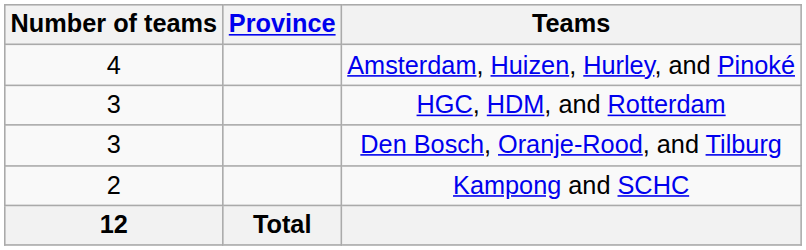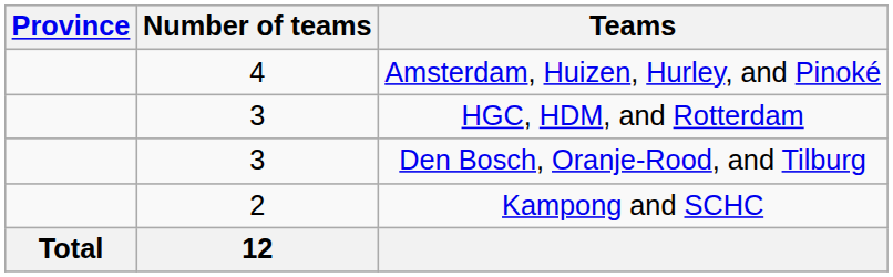columns swapped: Province <-> Number of teams
